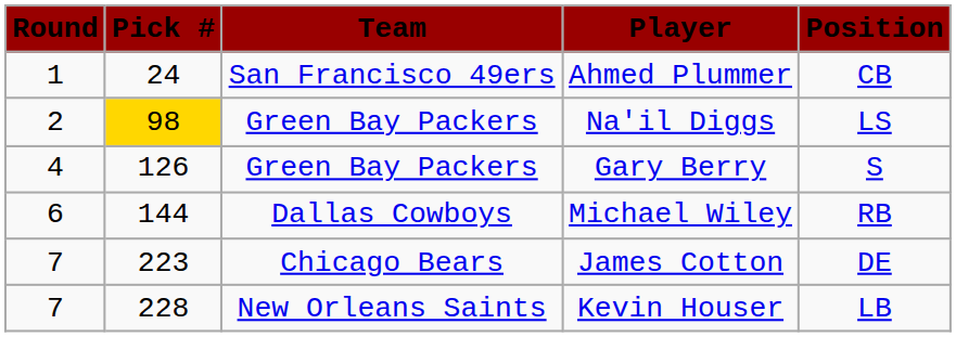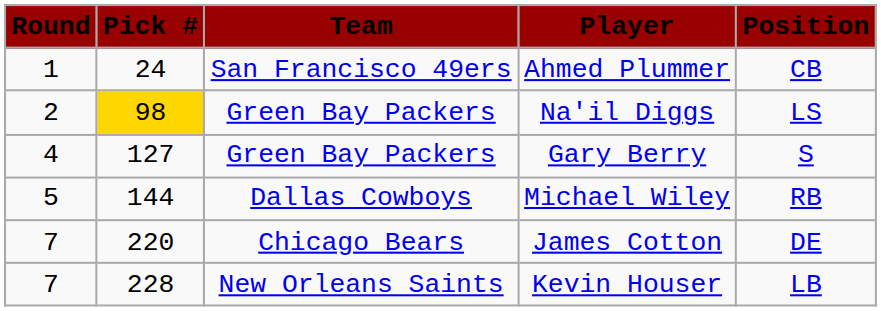Gary Berry | Pick #: 126 -> 127
Michael Wiley | Round: 6 -> 5
James Cotton | Pick #: 223 -> 220
